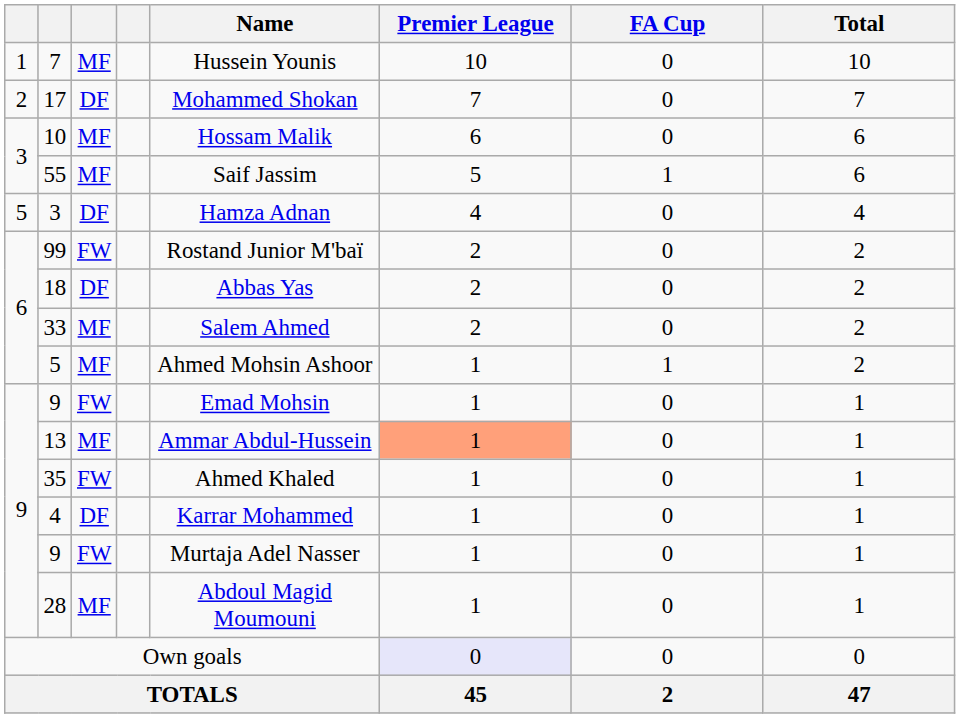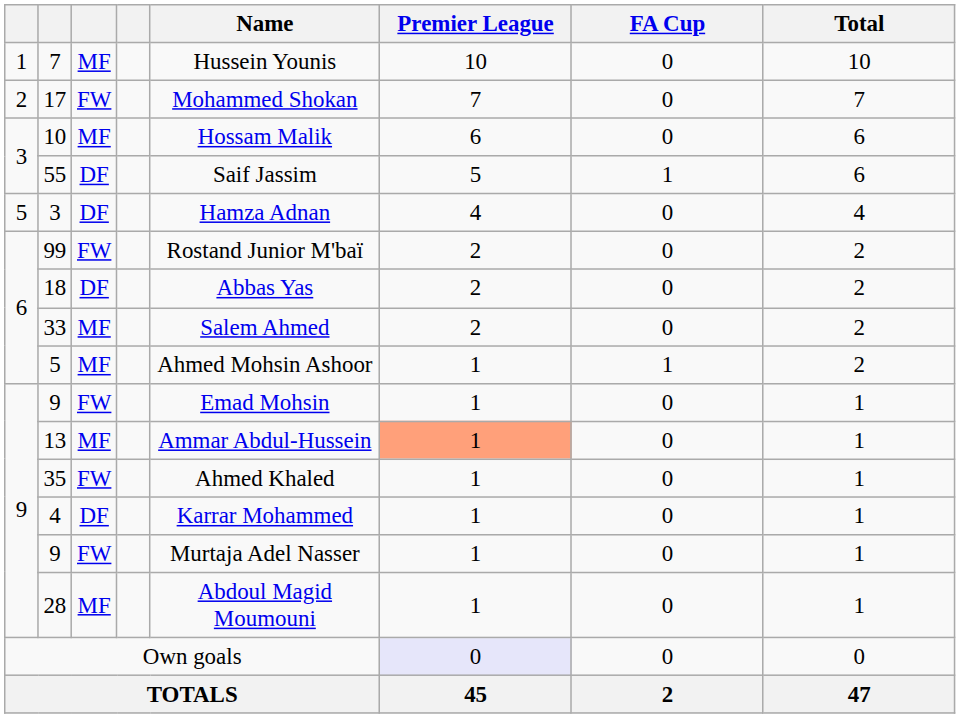17 | column 3: DF -> FW
55 | column 3: MF -> DF
